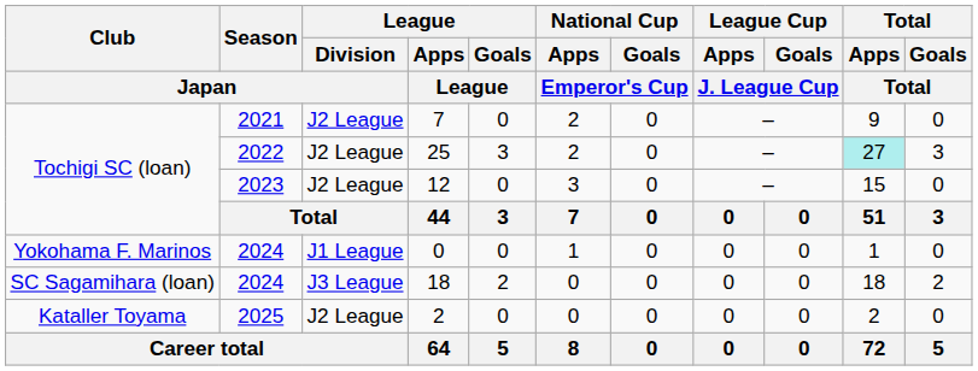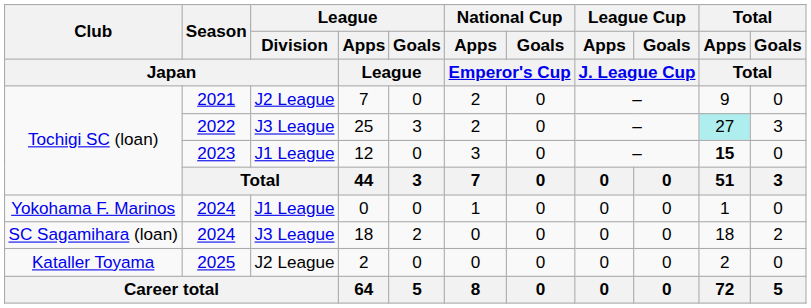25 | League / Division / Japan: J2 League -> J3 League
12 | League / Division / Japan: J2 League -> J1 League
12 | Total / Apps / Total: normal -> bold
